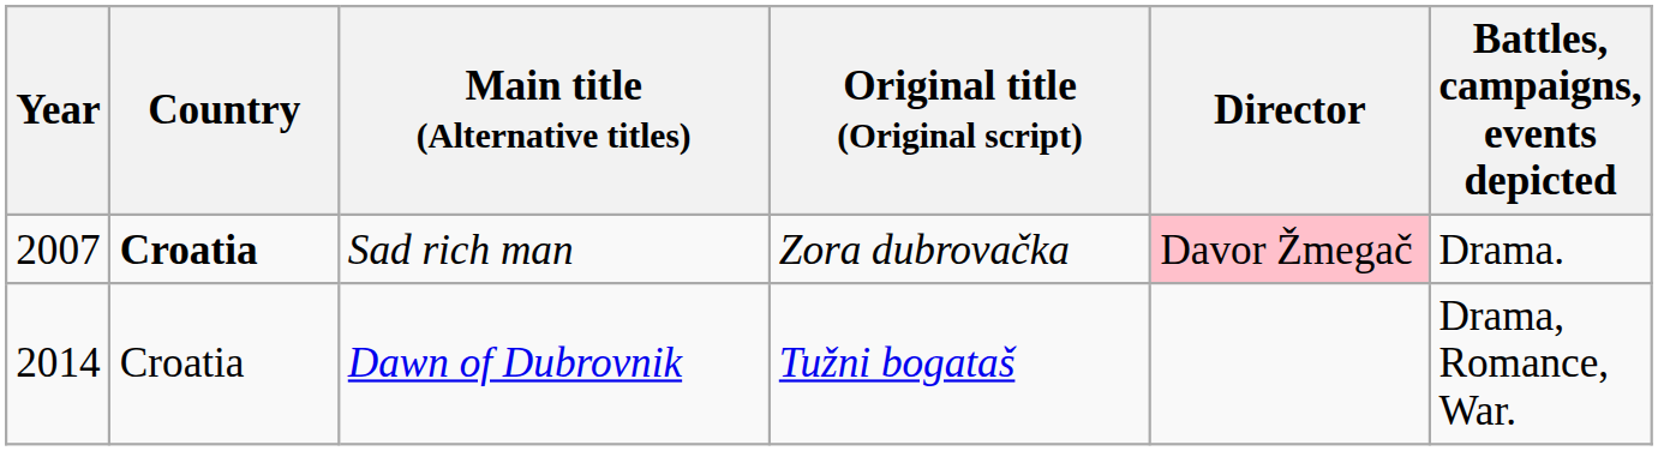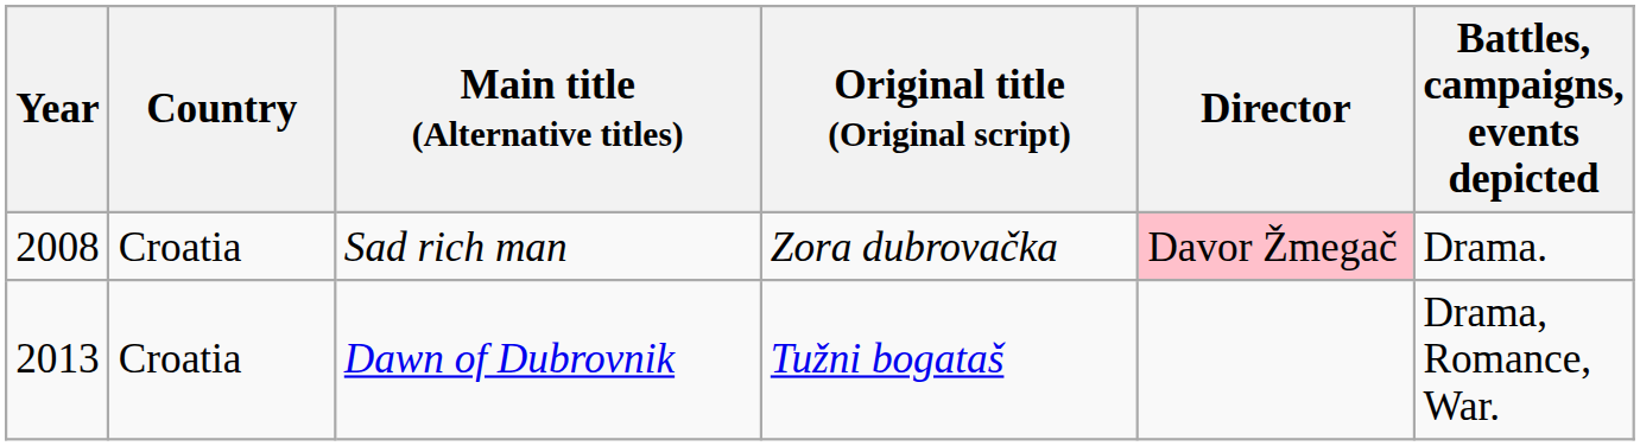Sad rich man | Year: 2007 -> 2008
Sad rich man | Country: bold -> normal
Dawn of Dubrovnik | Year: 2014 -> 2013
